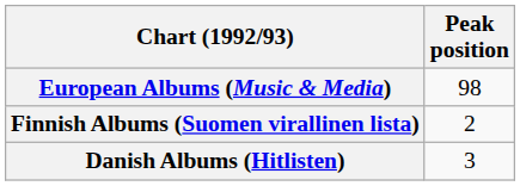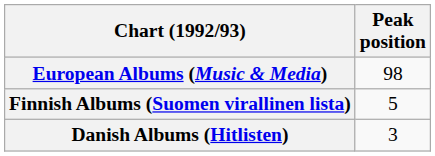Finnish Albums (Suomen virallinen lista) | Peak position: 2 -> 5
